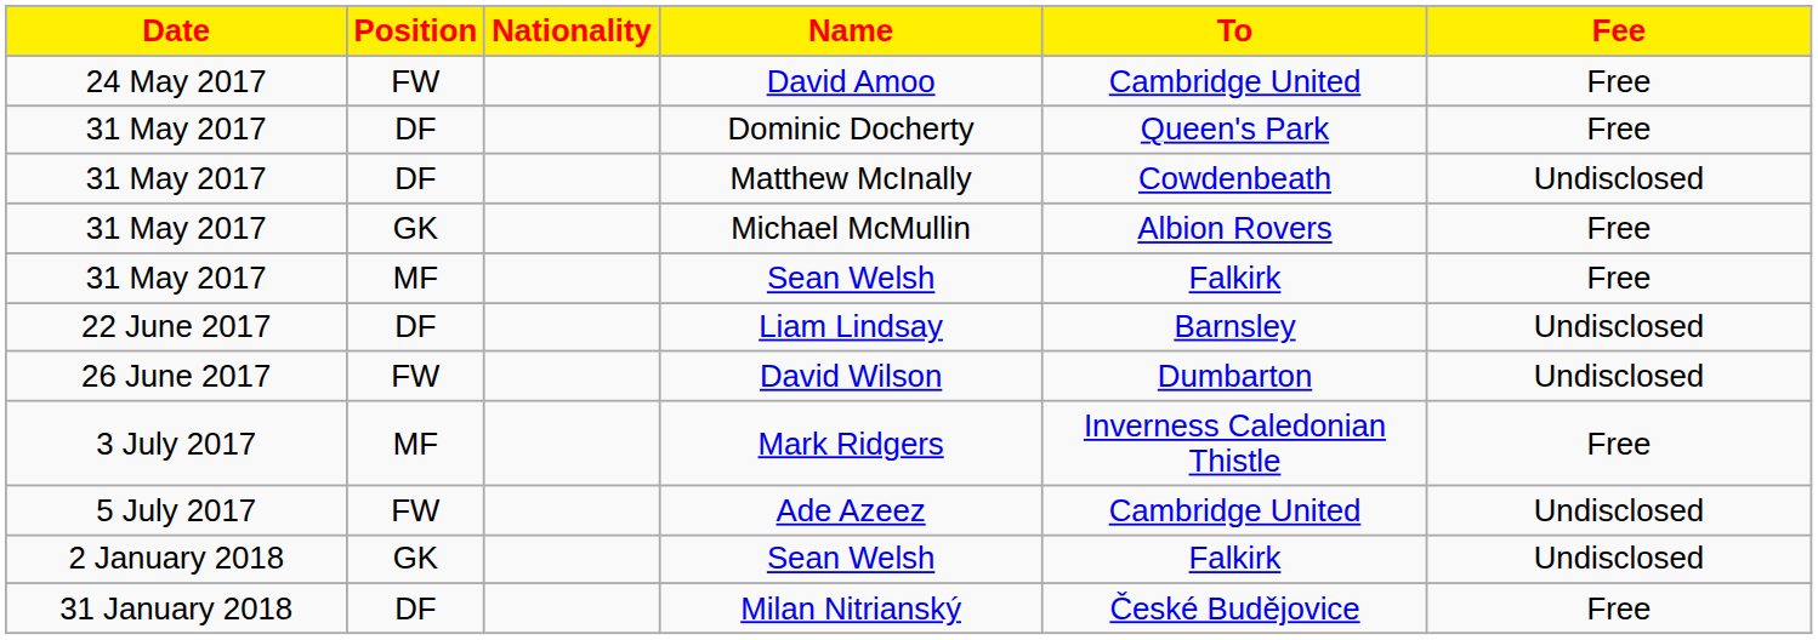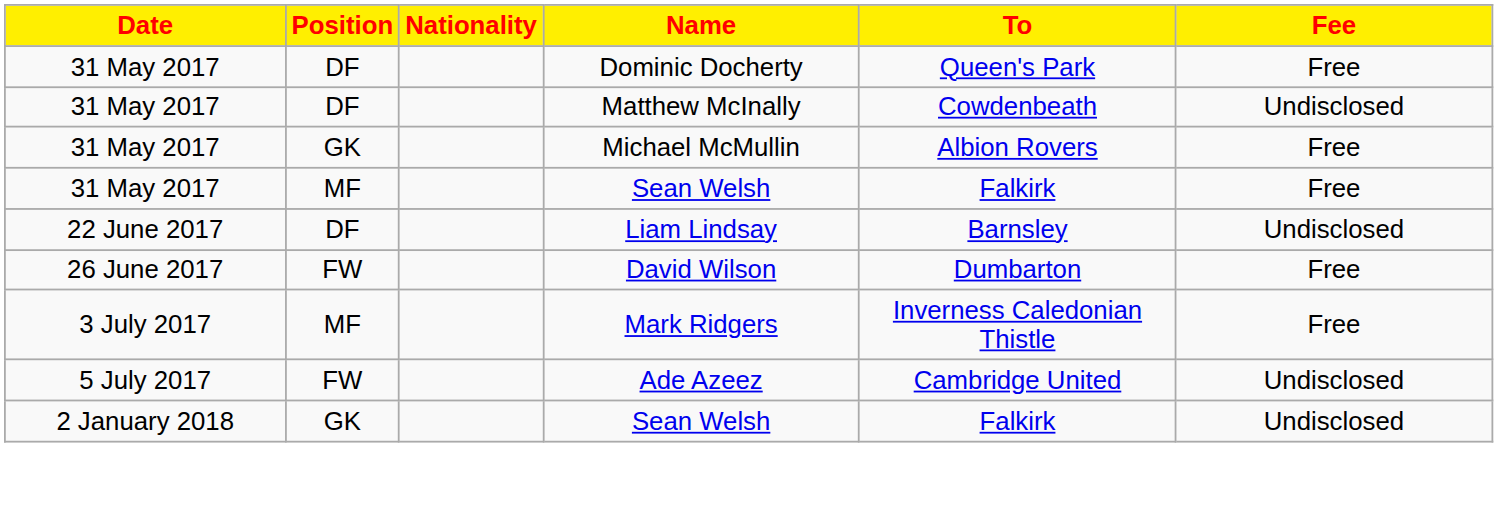- row: 24 May 2017 | FW | David Amoo | Cambridge United | Free
David Wilson | Fee: Undisclosed -> Free
- row: 31 January 2018 | DF | Milan Nitrianský | České Budějovice | Free
